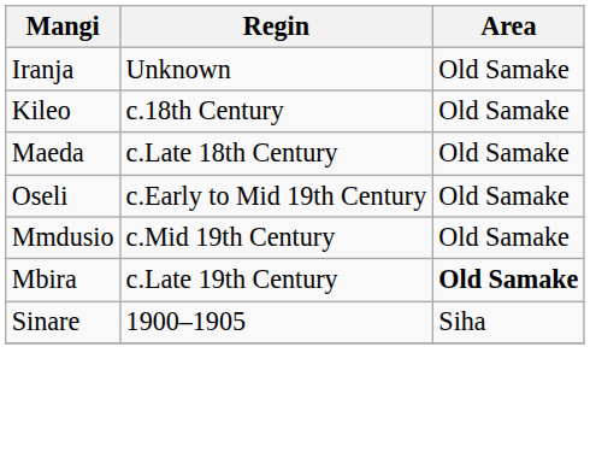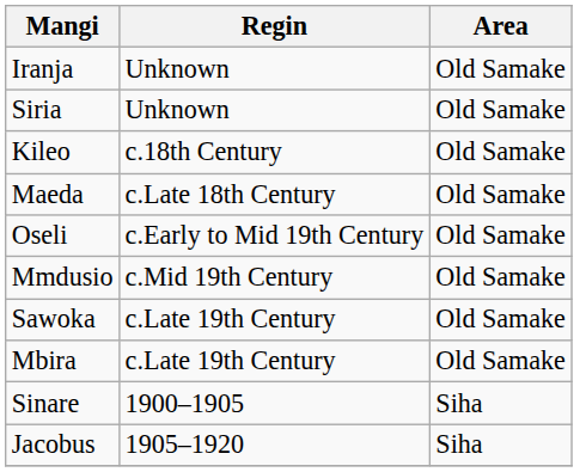+ row: Siria | Unknown | Old Samake
+ row: Sawoka | c.Late 19th Century | Old Samake
Mbira | Area: bold -> normal
+ row: Jacobus | 1905–1920 | Siha
